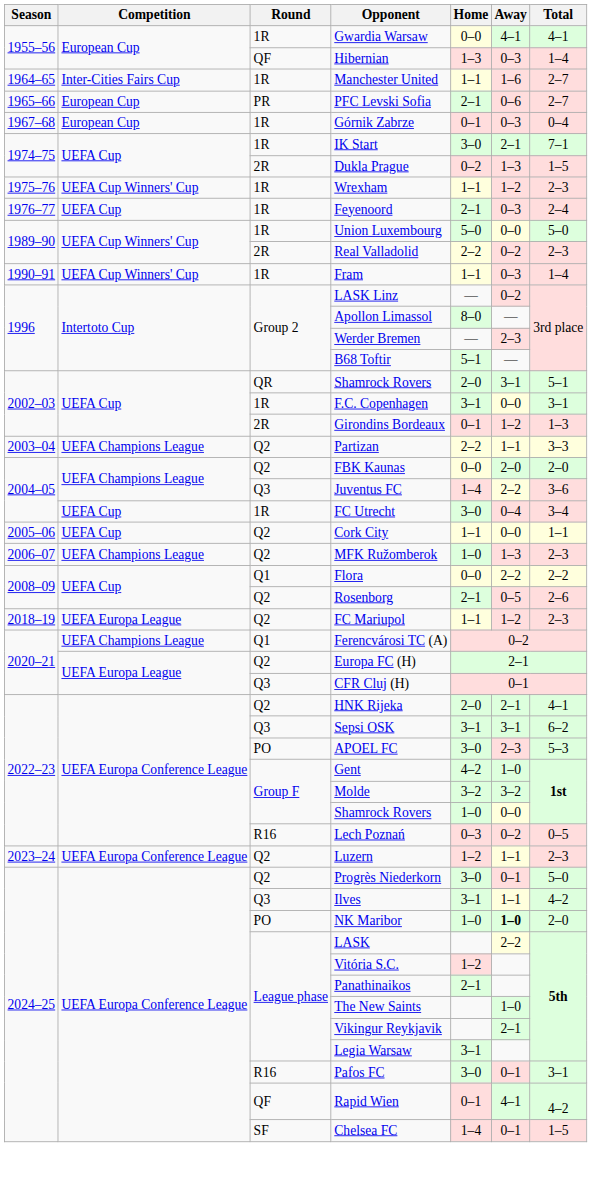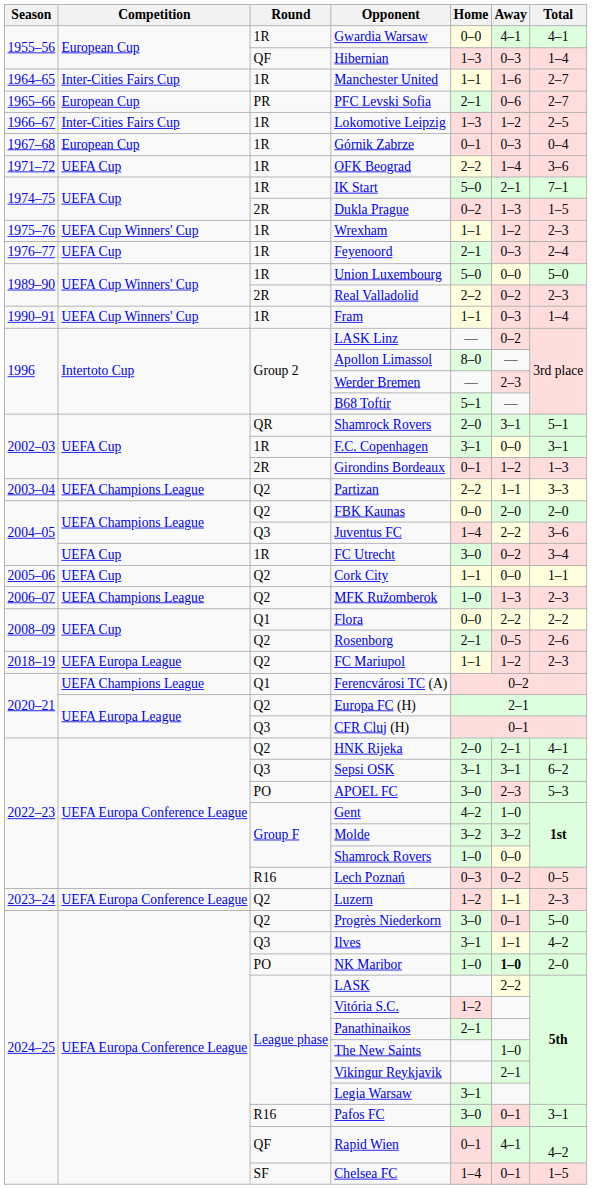+ row: 1966–67 | Inter-Cities Fairs Cup | 1R | Lokomotive Leipzig | 1–3 | 1–2 | 2–5
+ row: 1971–72 | UEFA Cup | 1R | OFK Beograd | 2–2 | 1–4 | 3–6
IK Start | Home: 3–0 -> 5–0
FC Utrecht | Away: 0–4 -> 0–2
